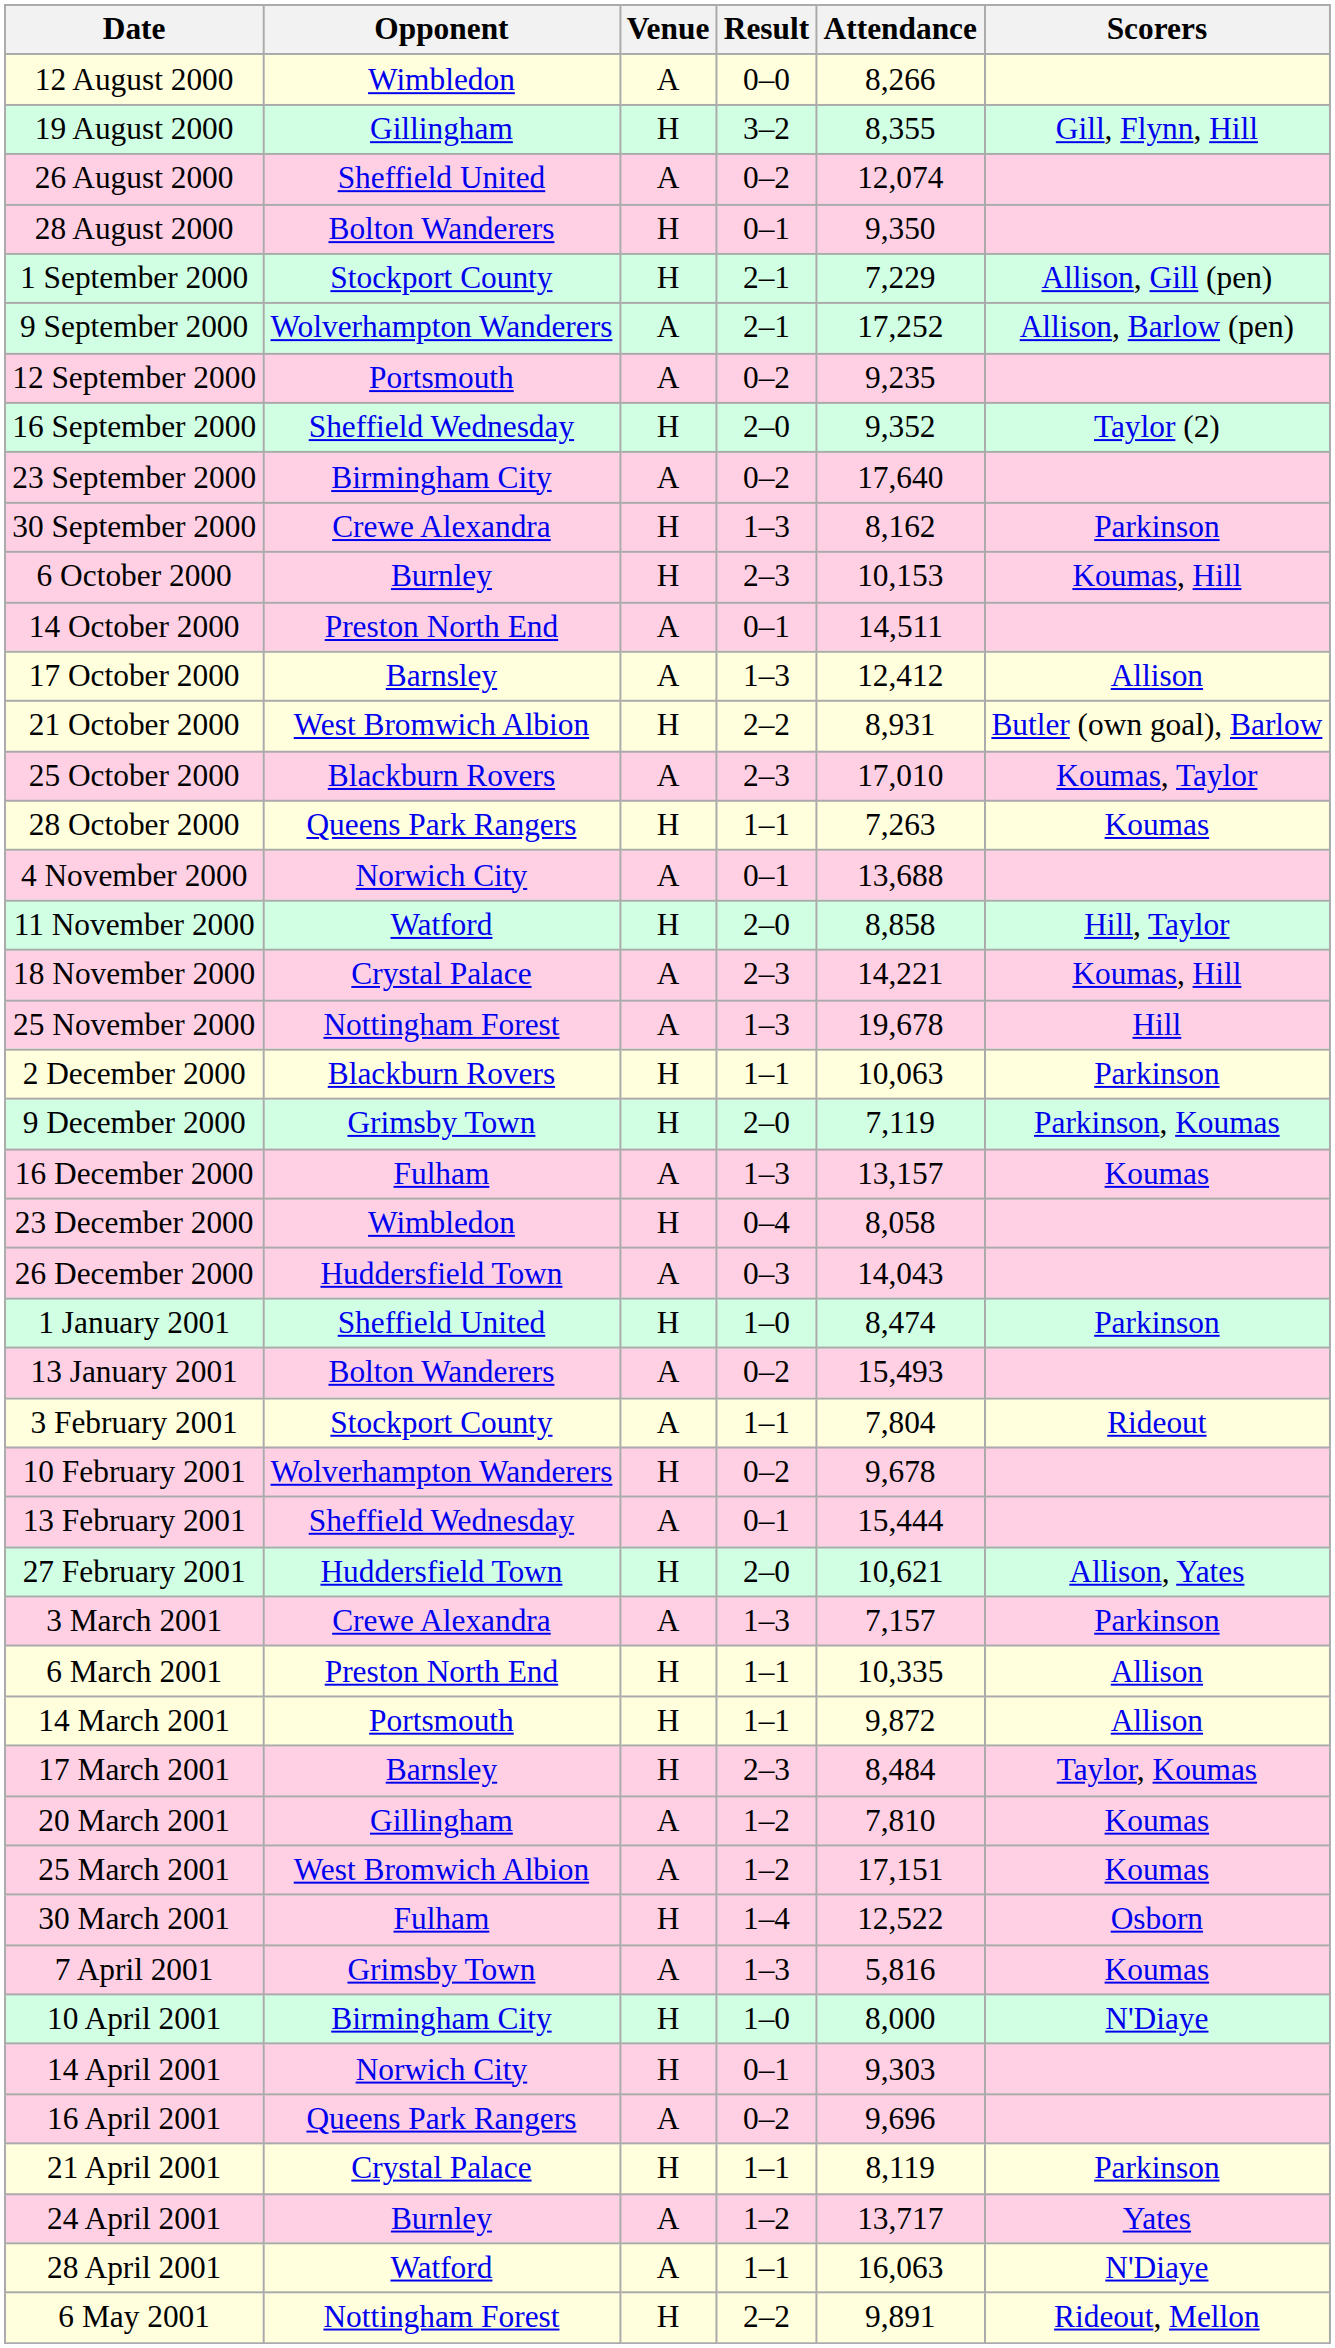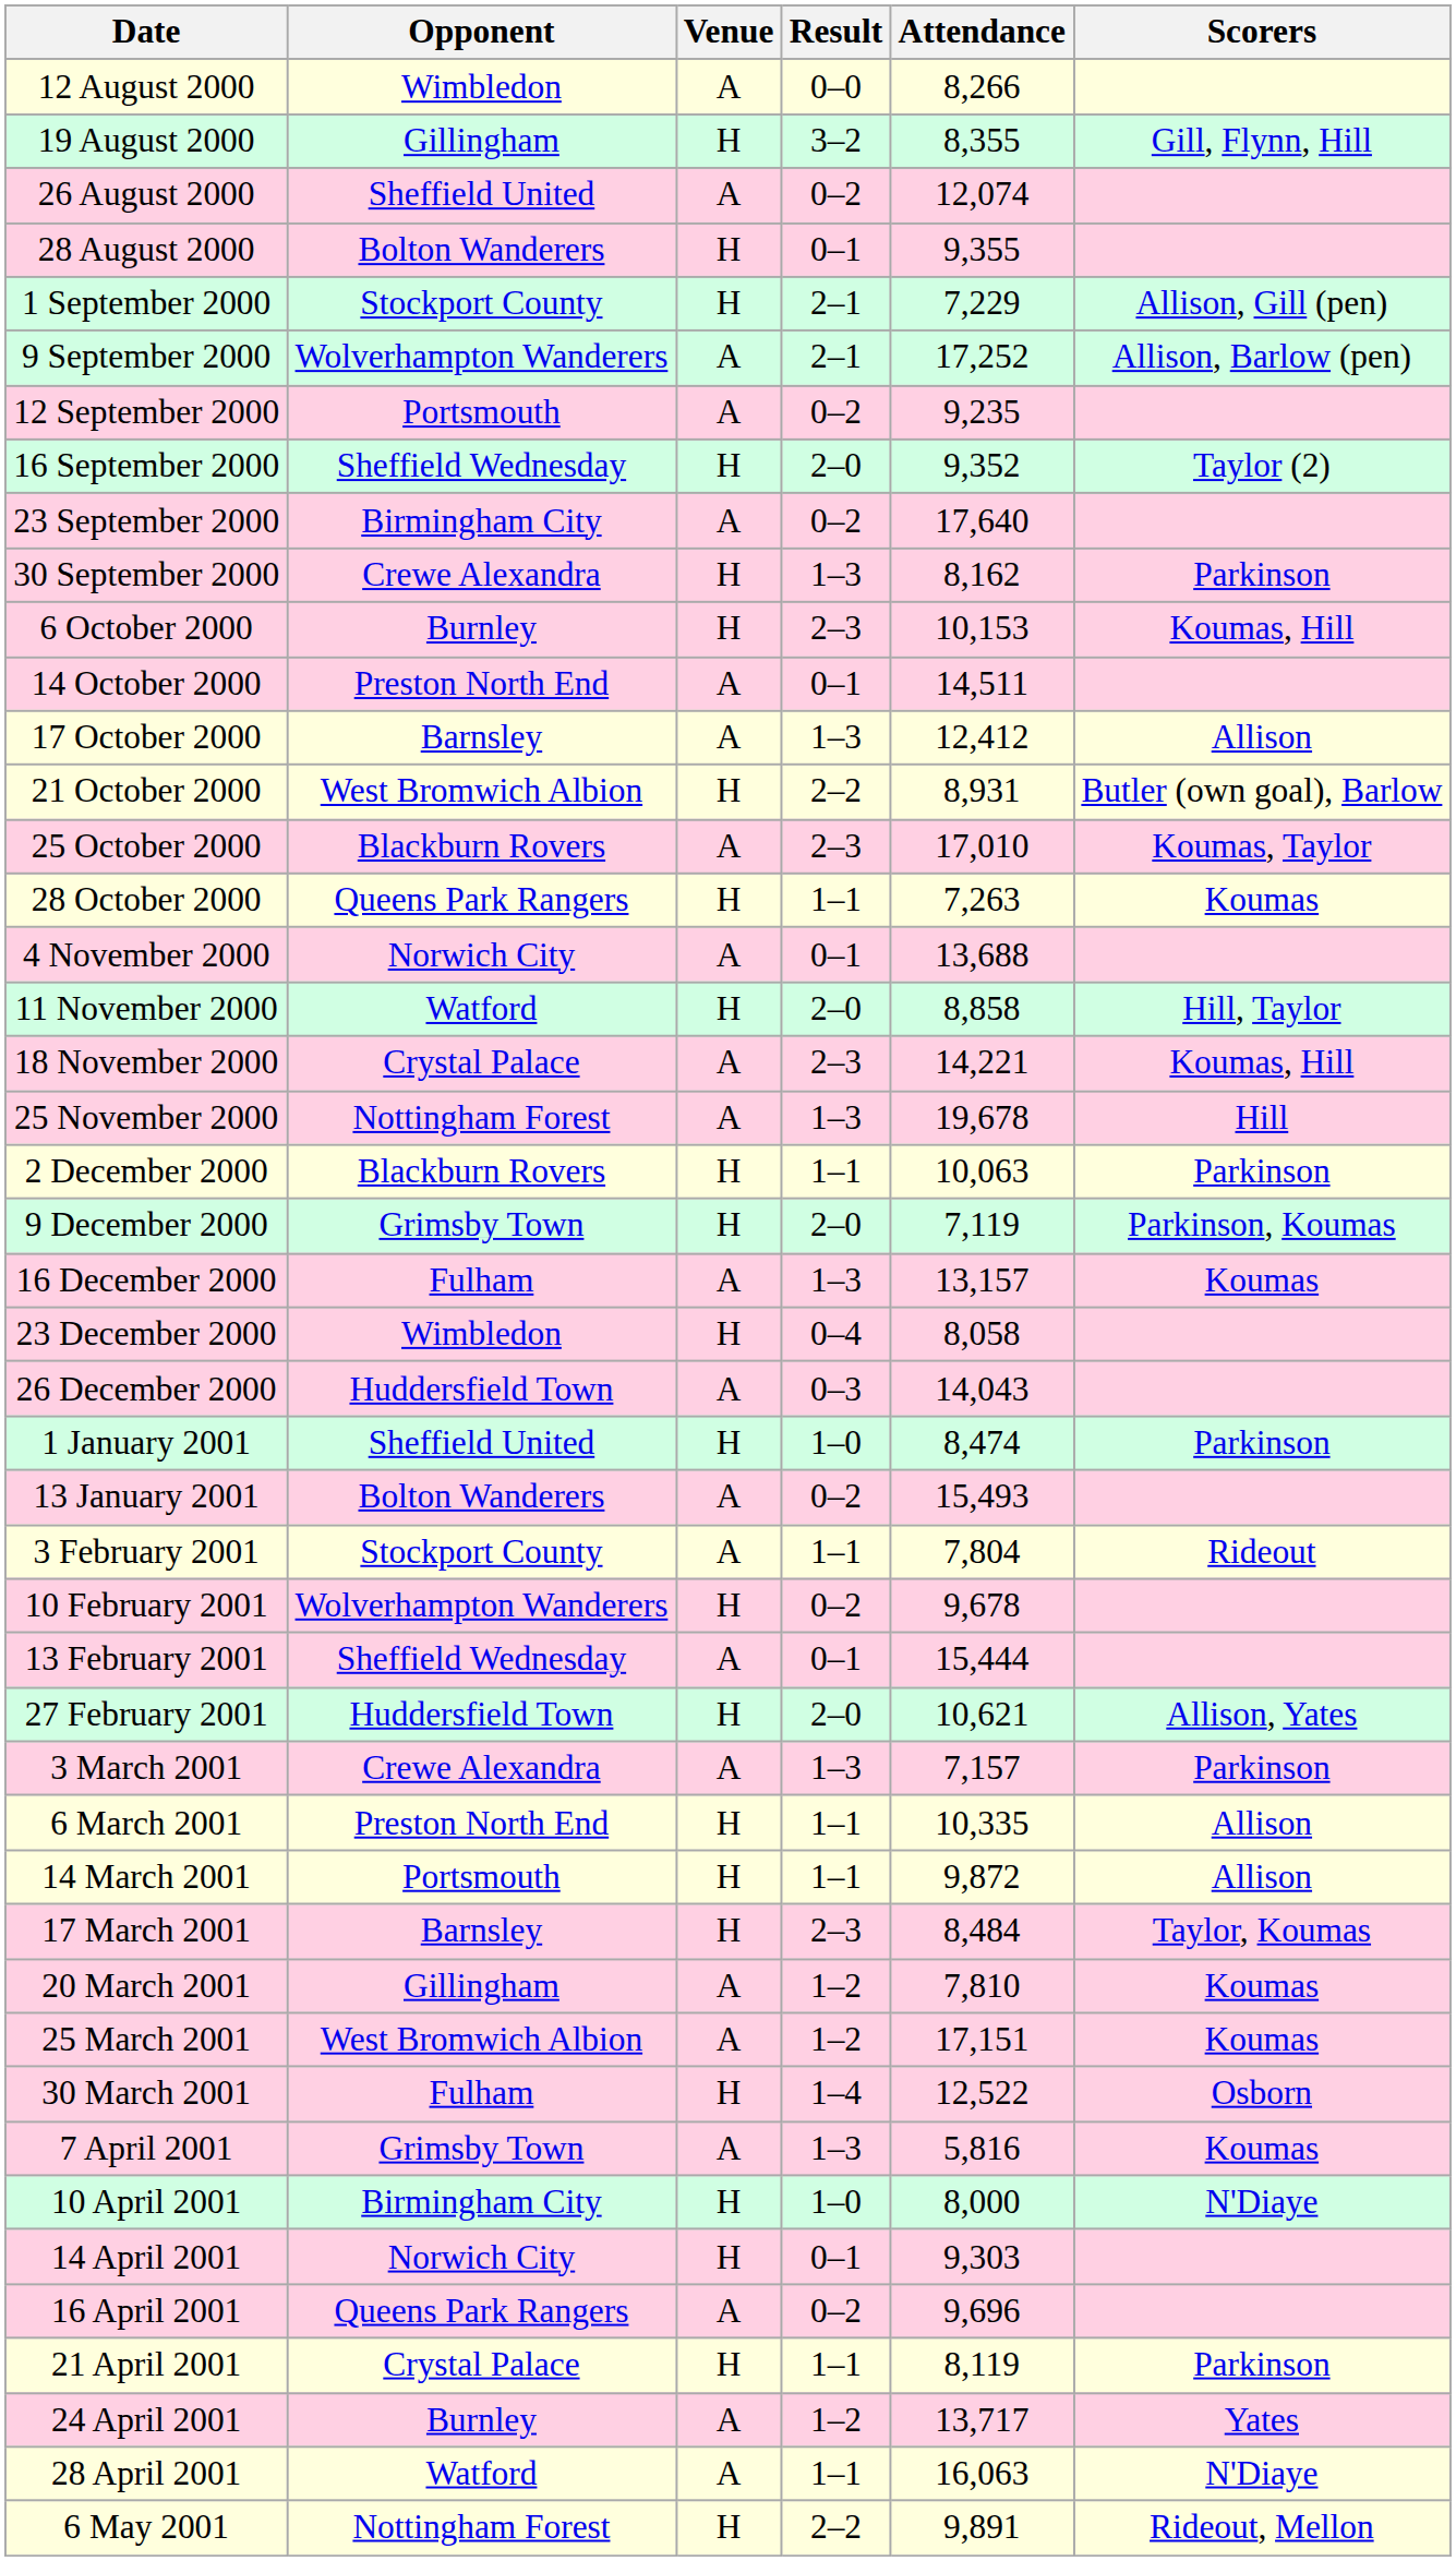28 August 2000 | Attendance: 9,350 -> 9,355
